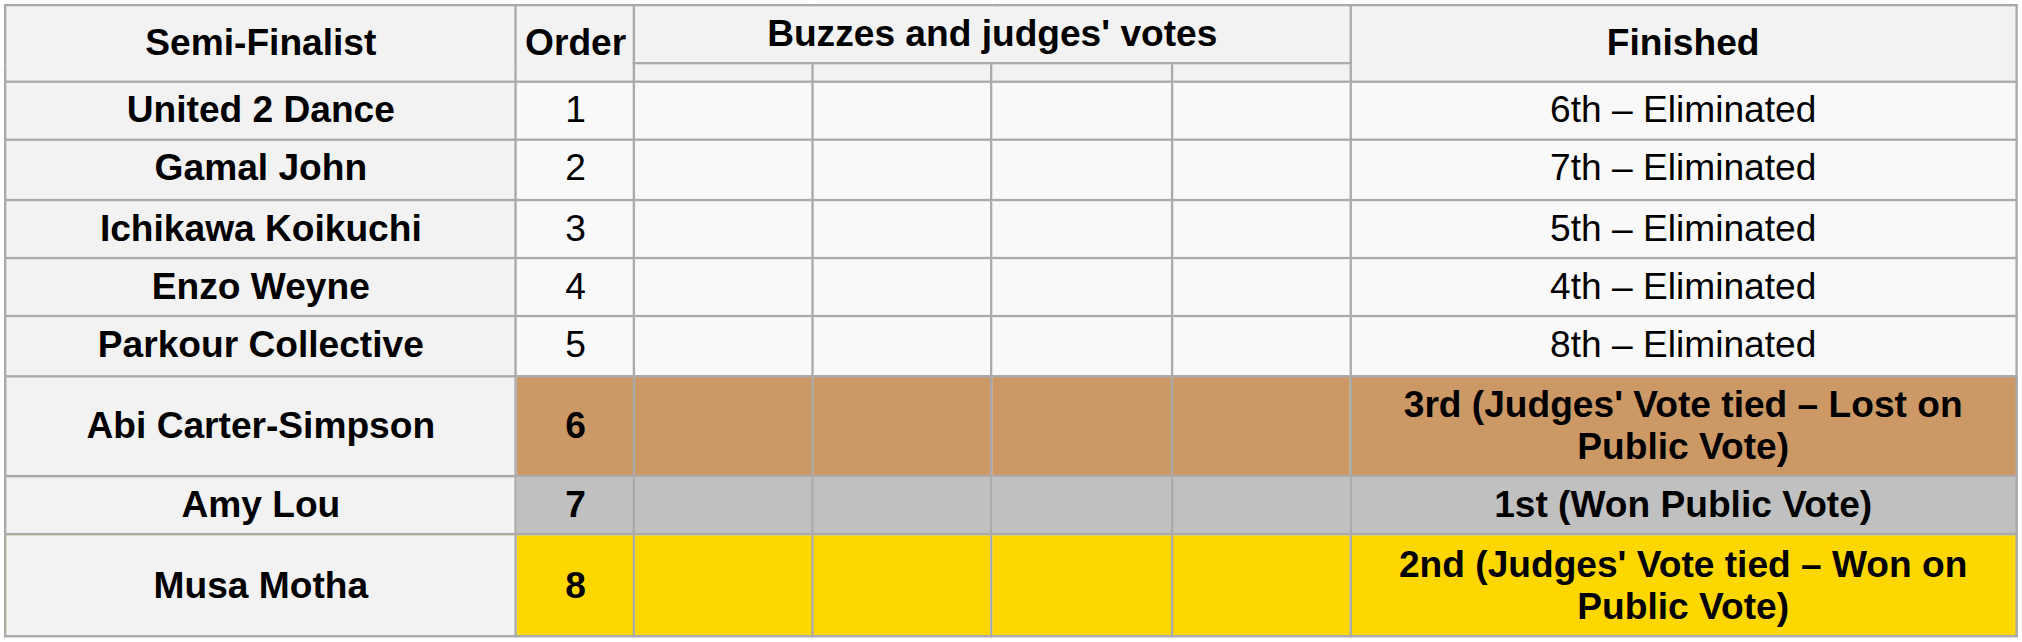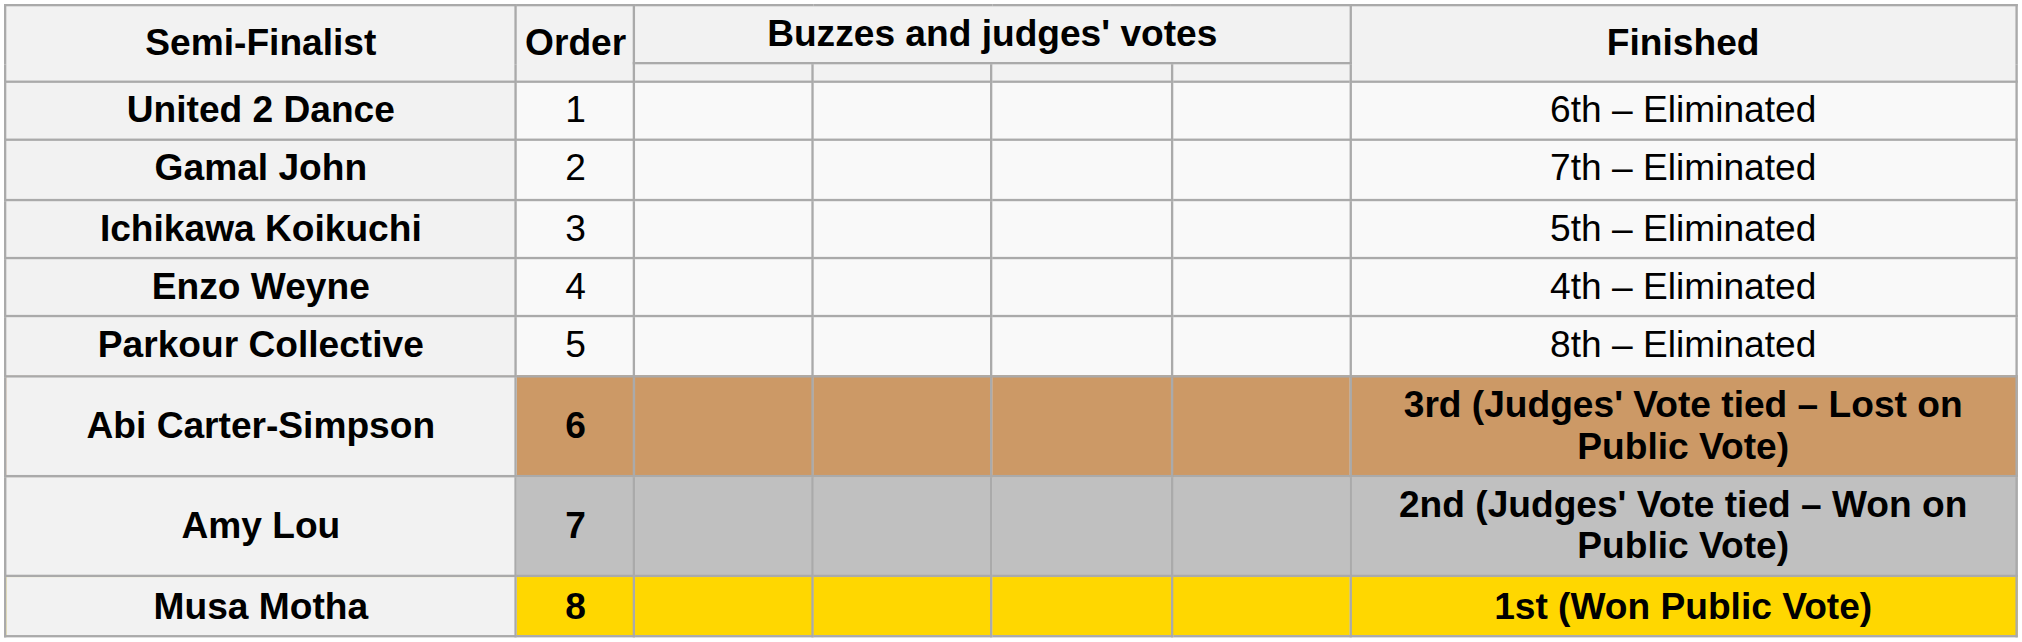Amy Lou | Finished: 1st (Won Public Vote) -> 2nd (Judges' Vote tied – Won on Public Vote)
Musa Motha | Finished: 2nd (Judges' Vote tied – Won on Public Vote) -> 1st (Won Public Vote)
